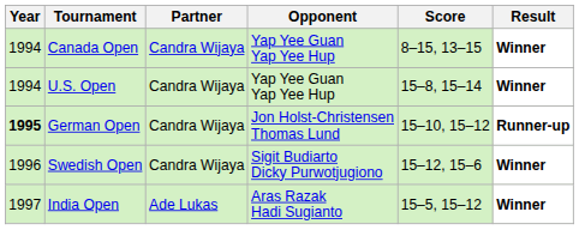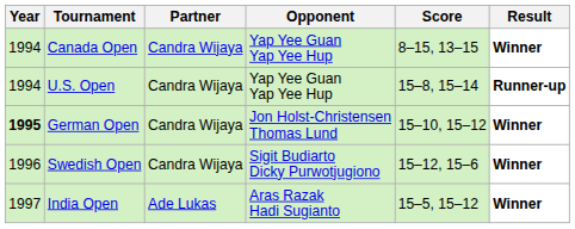U.S. Open | Result: Winner -> Runner-up
German Open | Result: Runner-up -> Winner
